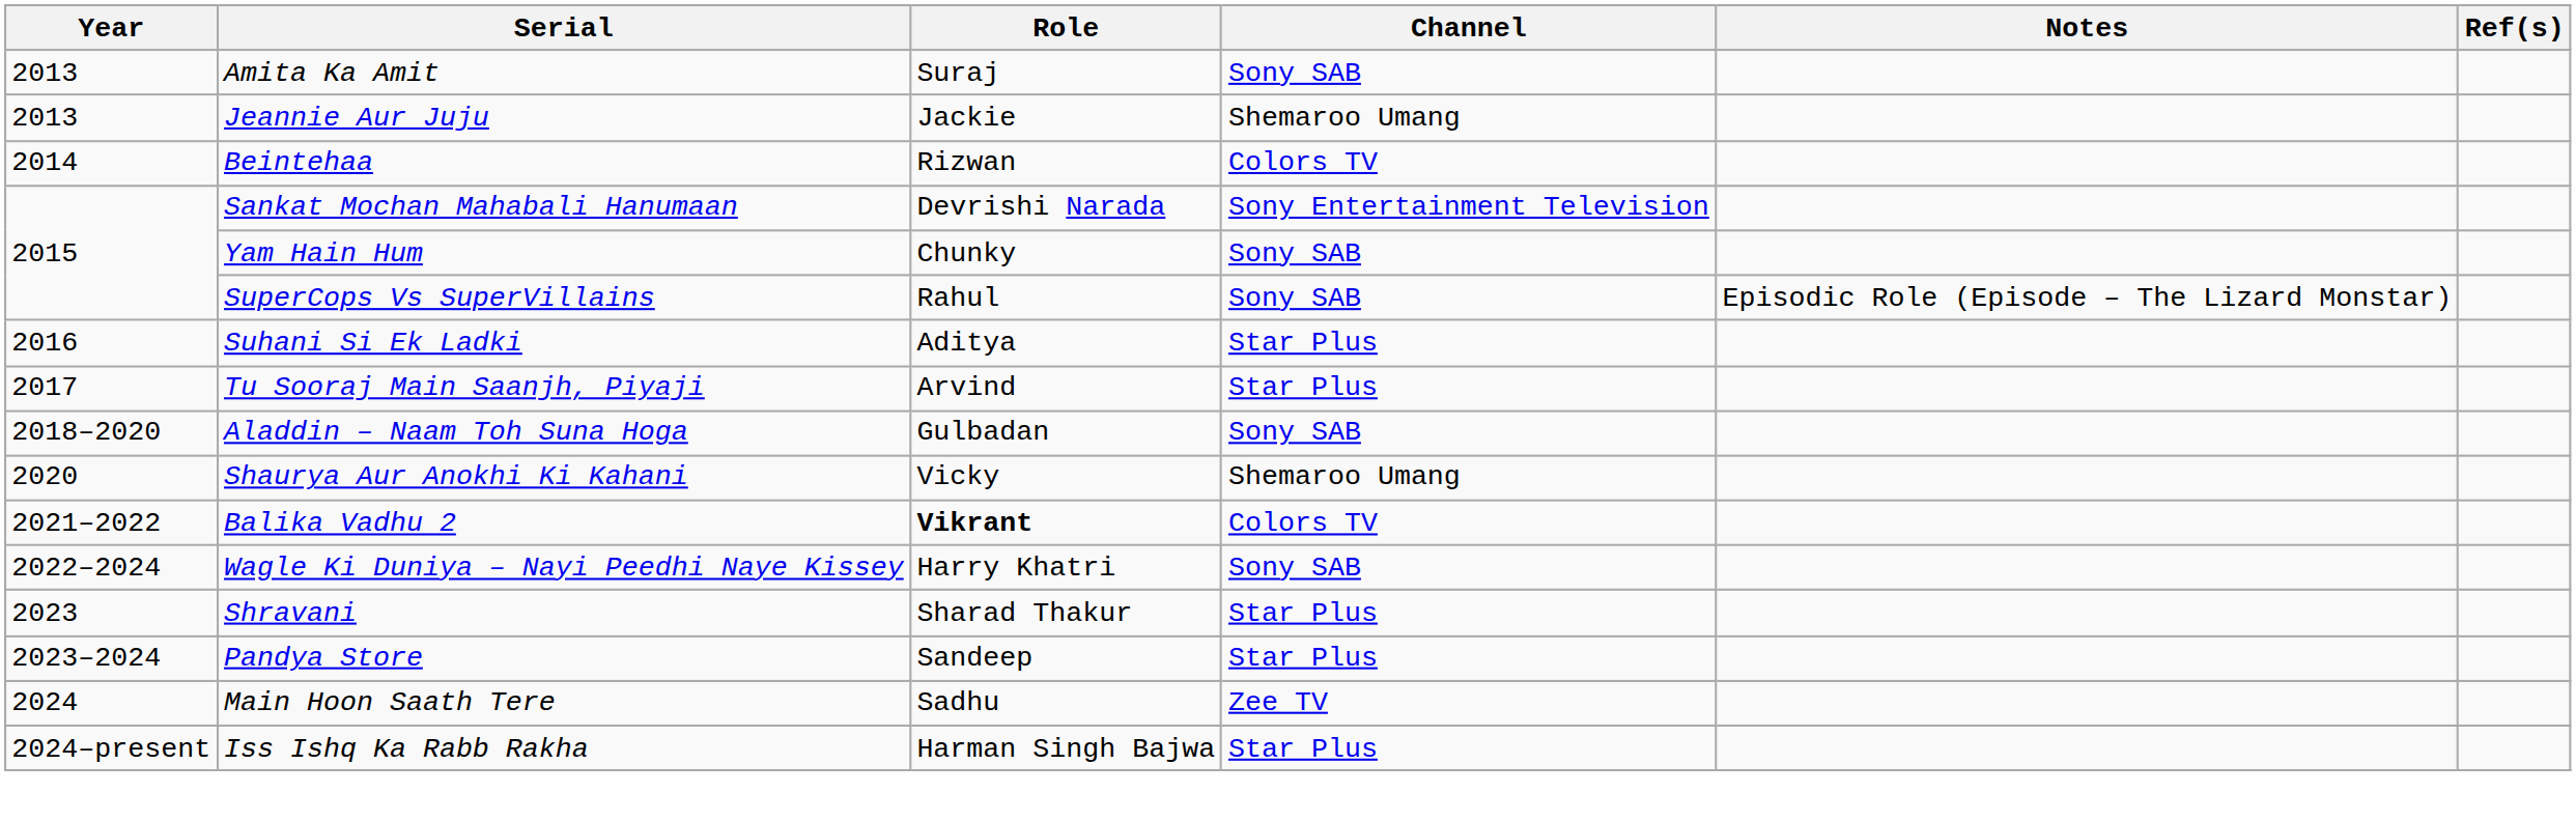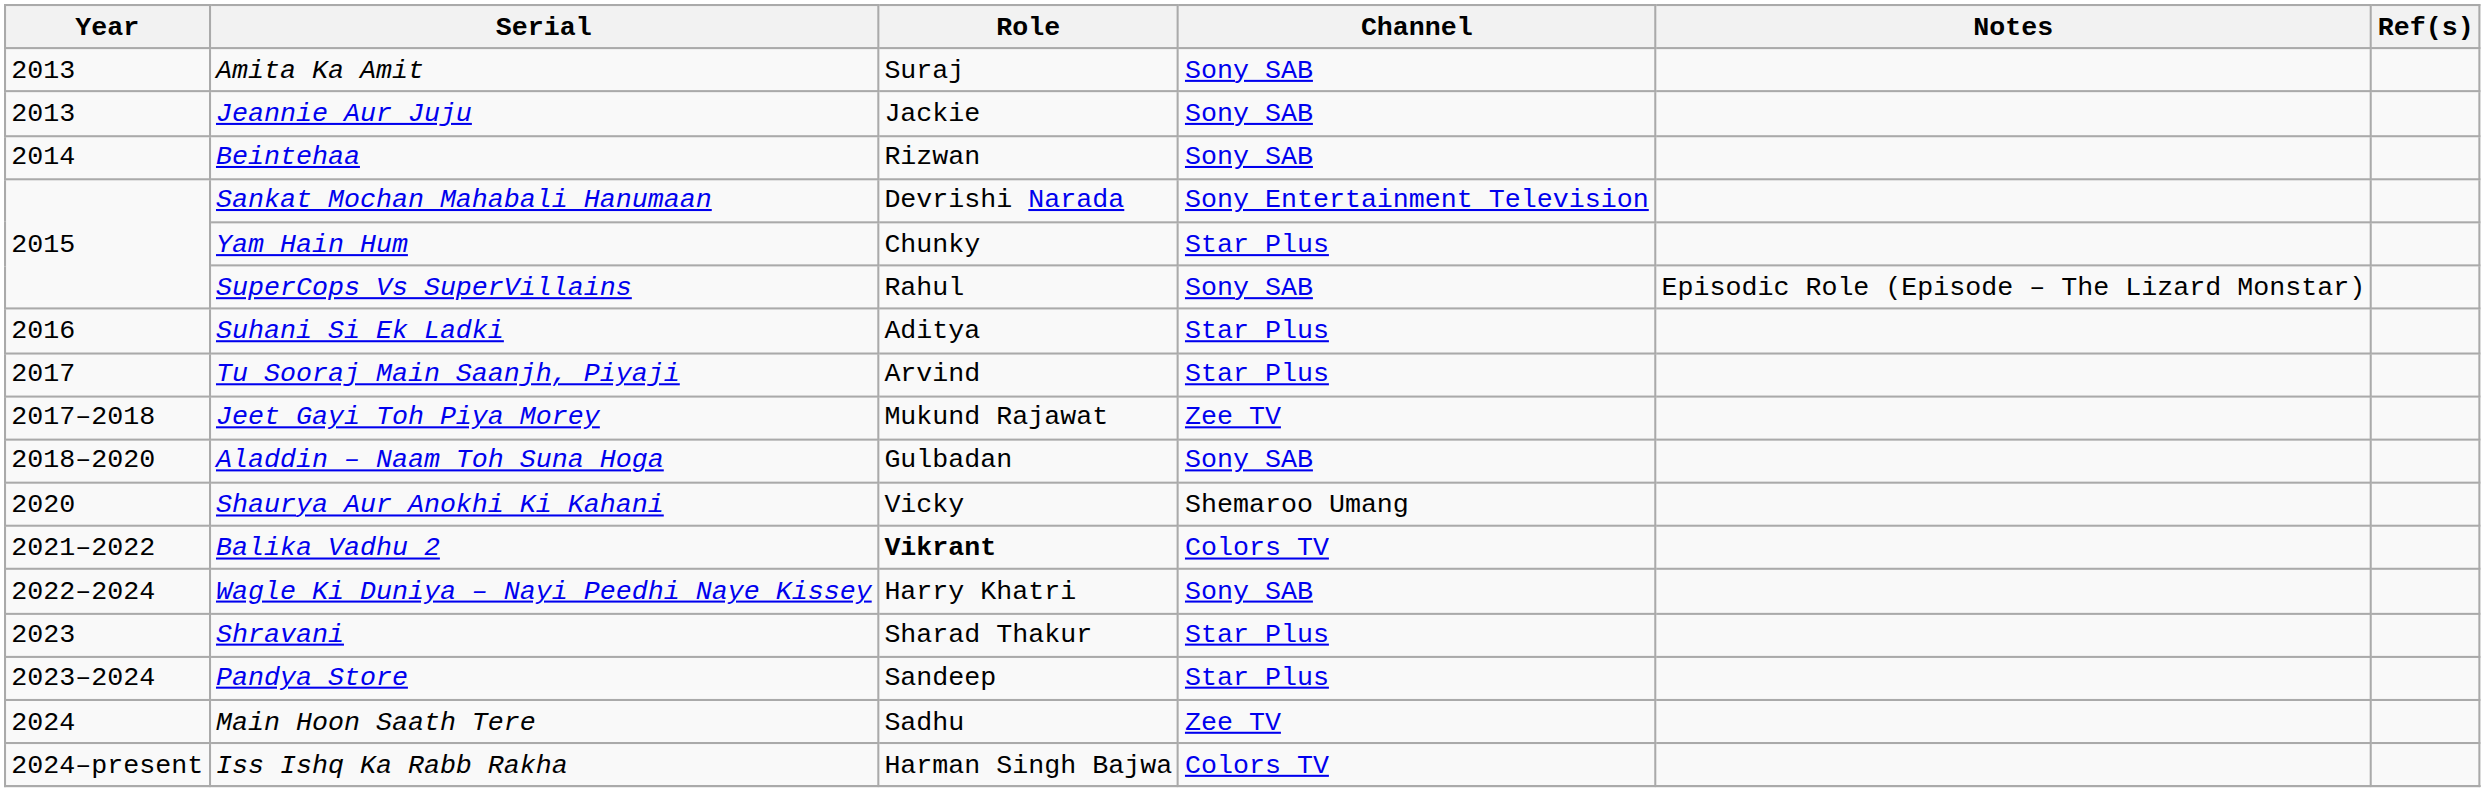Jeannie Aur Juju | Channel: Shemaroo Umang -> Sony SAB
Beintehaa | Channel: Colors TV -> Sony SAB
Yam Hain Hum | Channel: Sony SAB -> Star Plus
+ row: 2017–2018 | Jeet Gayi Toh Piya Morey | Mukund Rajawat | Zee TV
Iss Ishq Ka Rabb Rakha | Channel: Star Plus -> Colors TV
